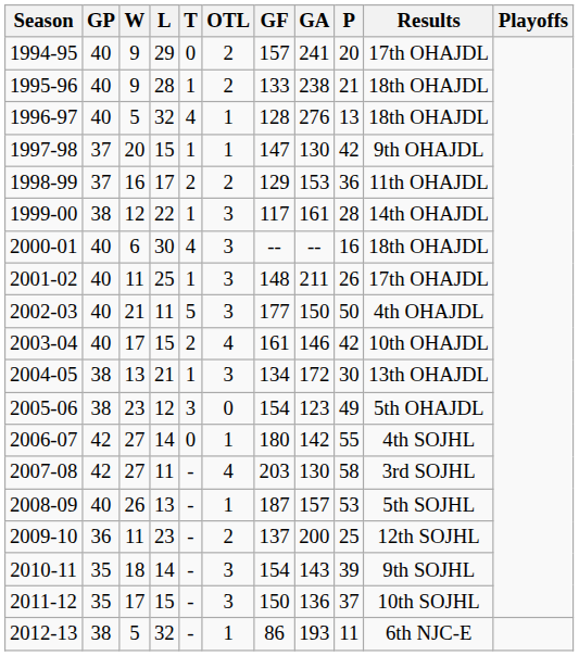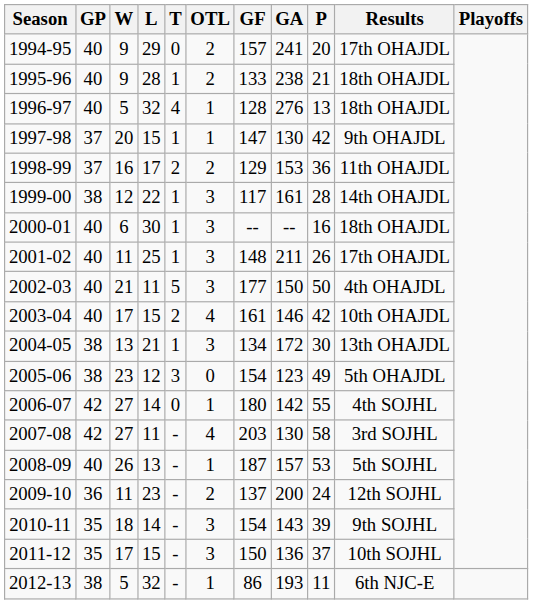2000-01 | T: 4 -> 1
2009-10 | P: 25 -> 24
